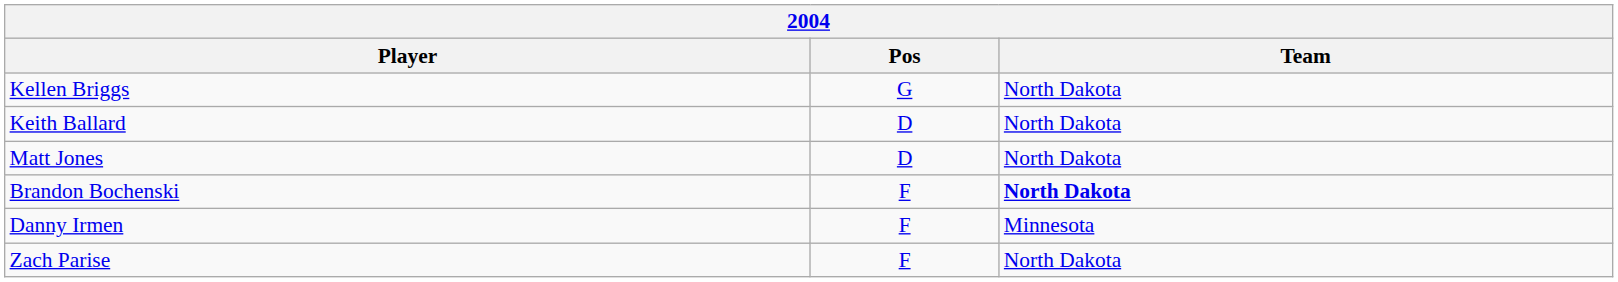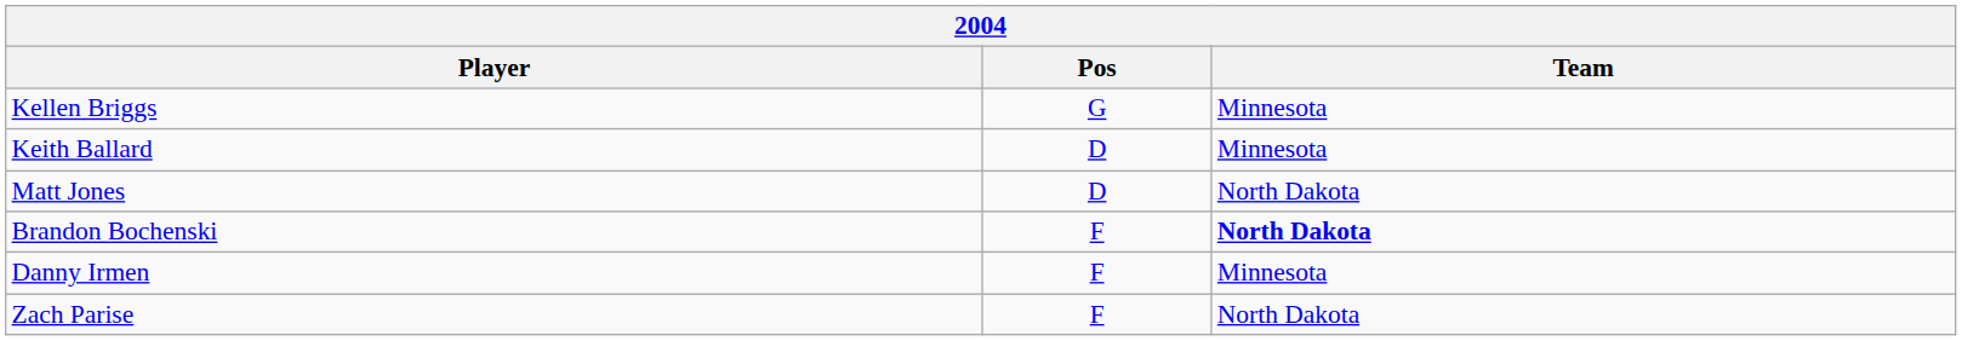Kellen Briggs | Team: North Dakota -> Minnesota
Keith Ballard | Team: North Dakota -> Minnesota
